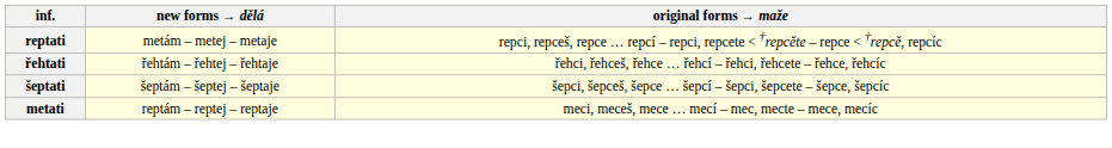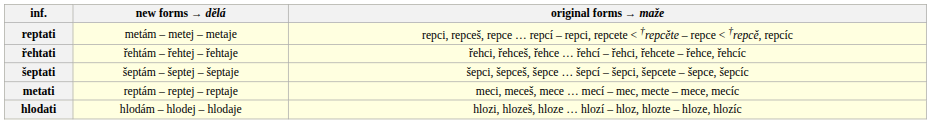+ row: hlodati | hlodám – hlodej – hlodaje | hlozi, hlozeš, hloze … hlozí – hloz, hlozte – hloze, hlozíc
